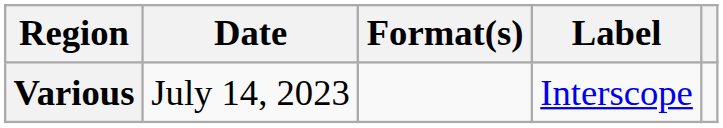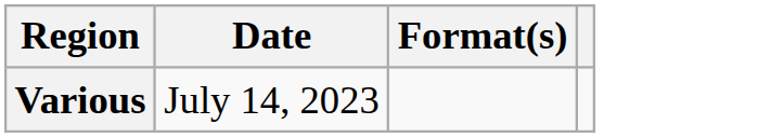- column: Label | Interscope
